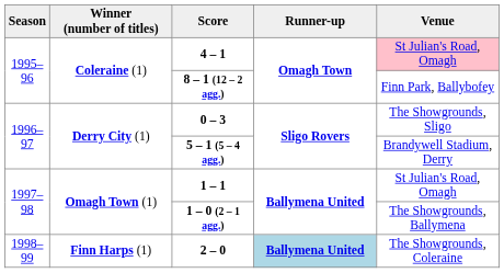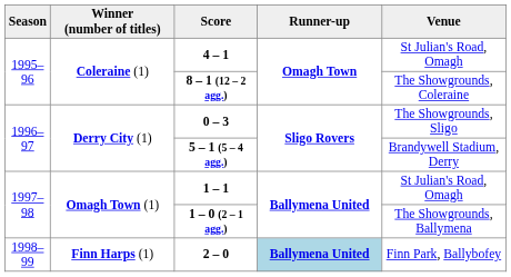4 – 1 | Venue: pink background -> no background
8 – 1 (12 – 2 agg.) | Venue: Finn Park, Ballybofey -> The Showgrounds, Coleraine
2 – 0 | Venue: The Showgrounds, Coleraine -> Finn Park, Ballybofey
